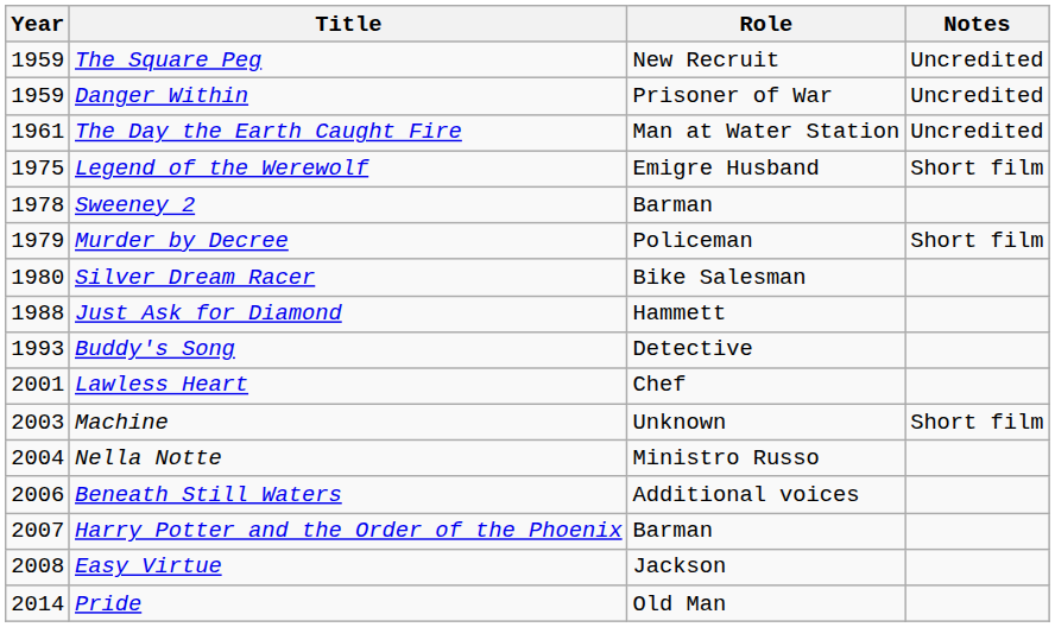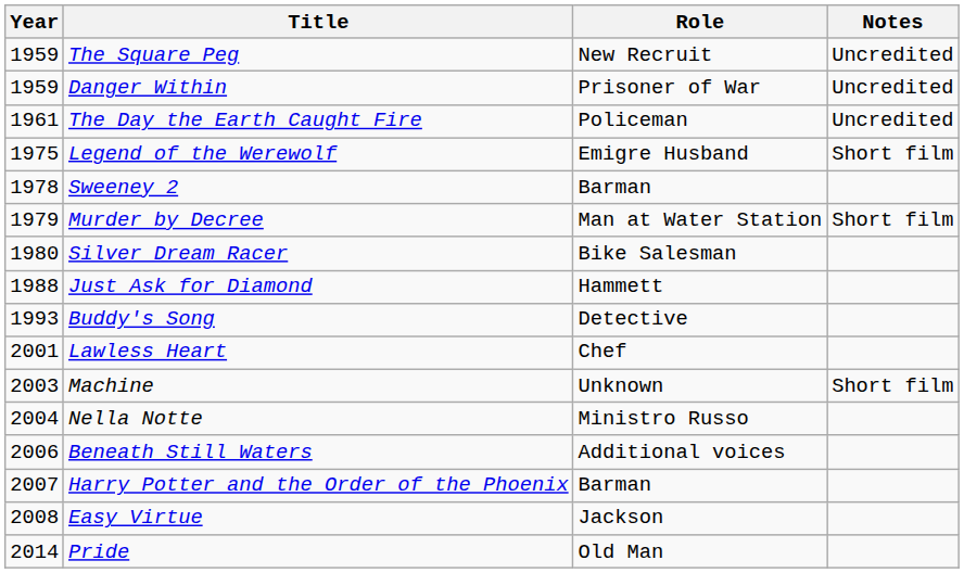The Day the Earth Caught Fire | Role: Man at Water Station -> Policeman
Murder by Decree | Role: Policeman -> Man at Water Station
